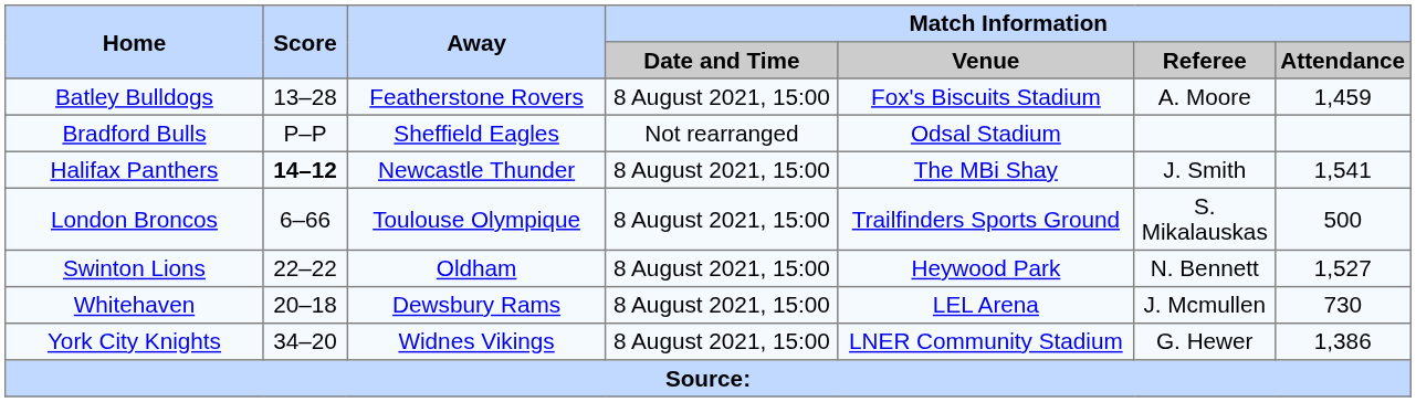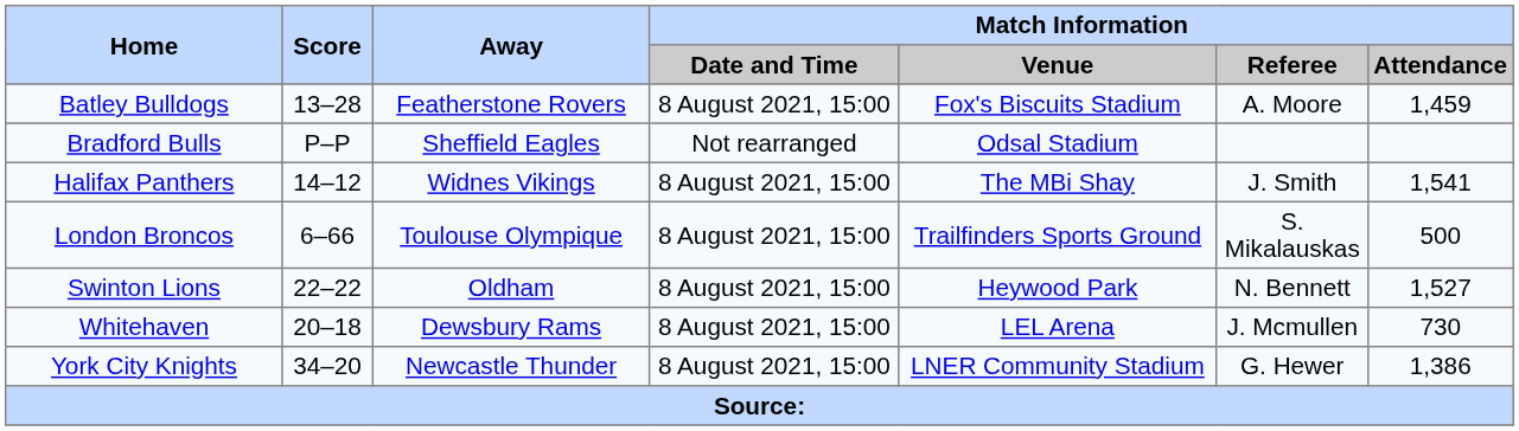Halifax Panthers | Score: bold -> normal
Halifax Panthers | Away: Newcastle Thunder -> Widnes Vikings
York City Knights | Away: Widnes Vikings -> Newcastle Thunder
